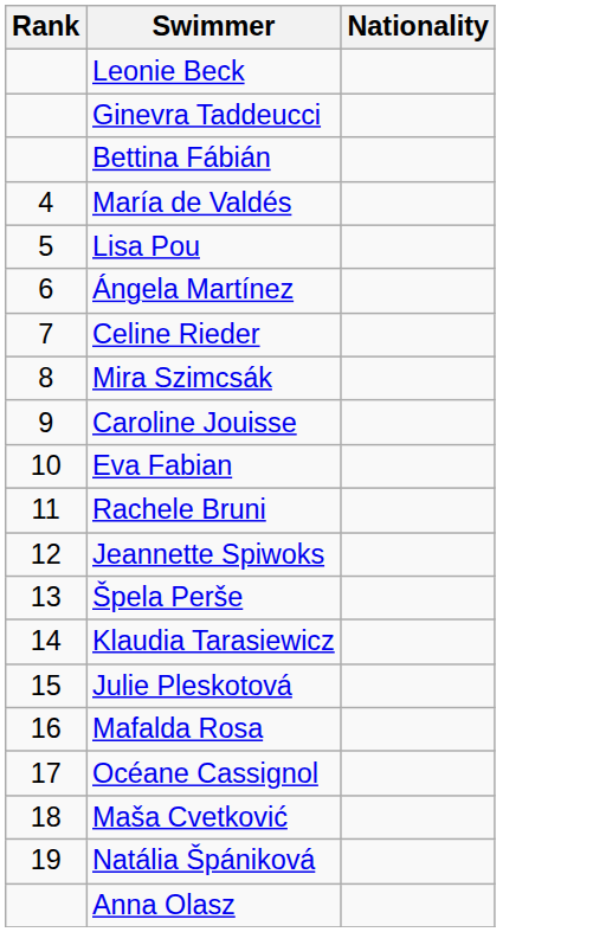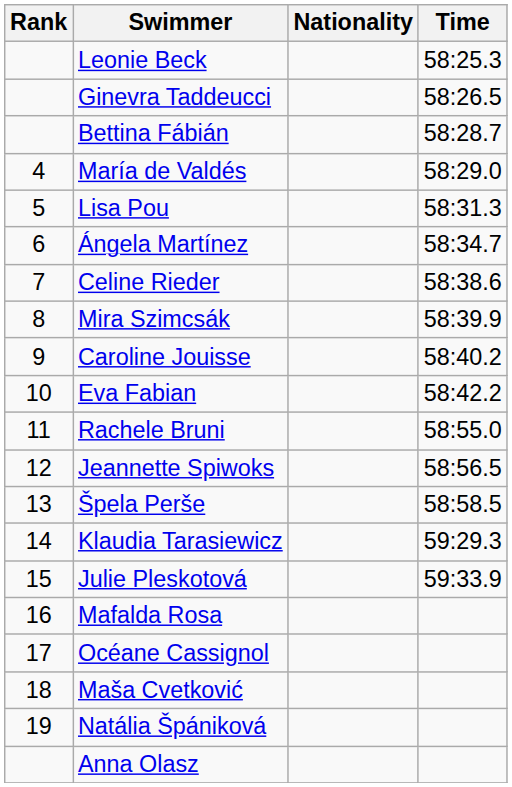+ column: Time | 58:25.3 | 58:26.5 | 58:28.7 | 58:29.0 | 58:31.3 | 58:34.7 | 58:38.6 | 58:39.9 | 58:40.2 | 58:42.2 | 58:55.0 | 58:56.5 | 58:58.5 | 59:29.3 | 59:33.9
